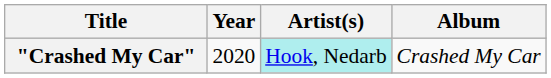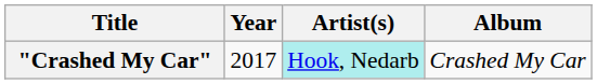"Crashed My Car" | Year: 2020 -> 2017
